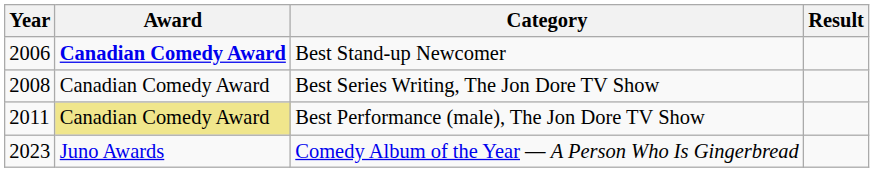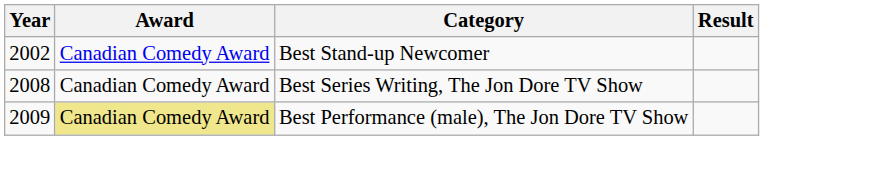Best Stand-up Newcomer | Year: 2006 -> 2002
Best Stand-up Newcomer | Award: bold -> normal
Best Performance (male), The Jon Dore TV Show | Year: 2011 -> 2009
- row: 2023 | Juno Awards | Comedy Album of the Year — A Person Who Is Gingerbread
